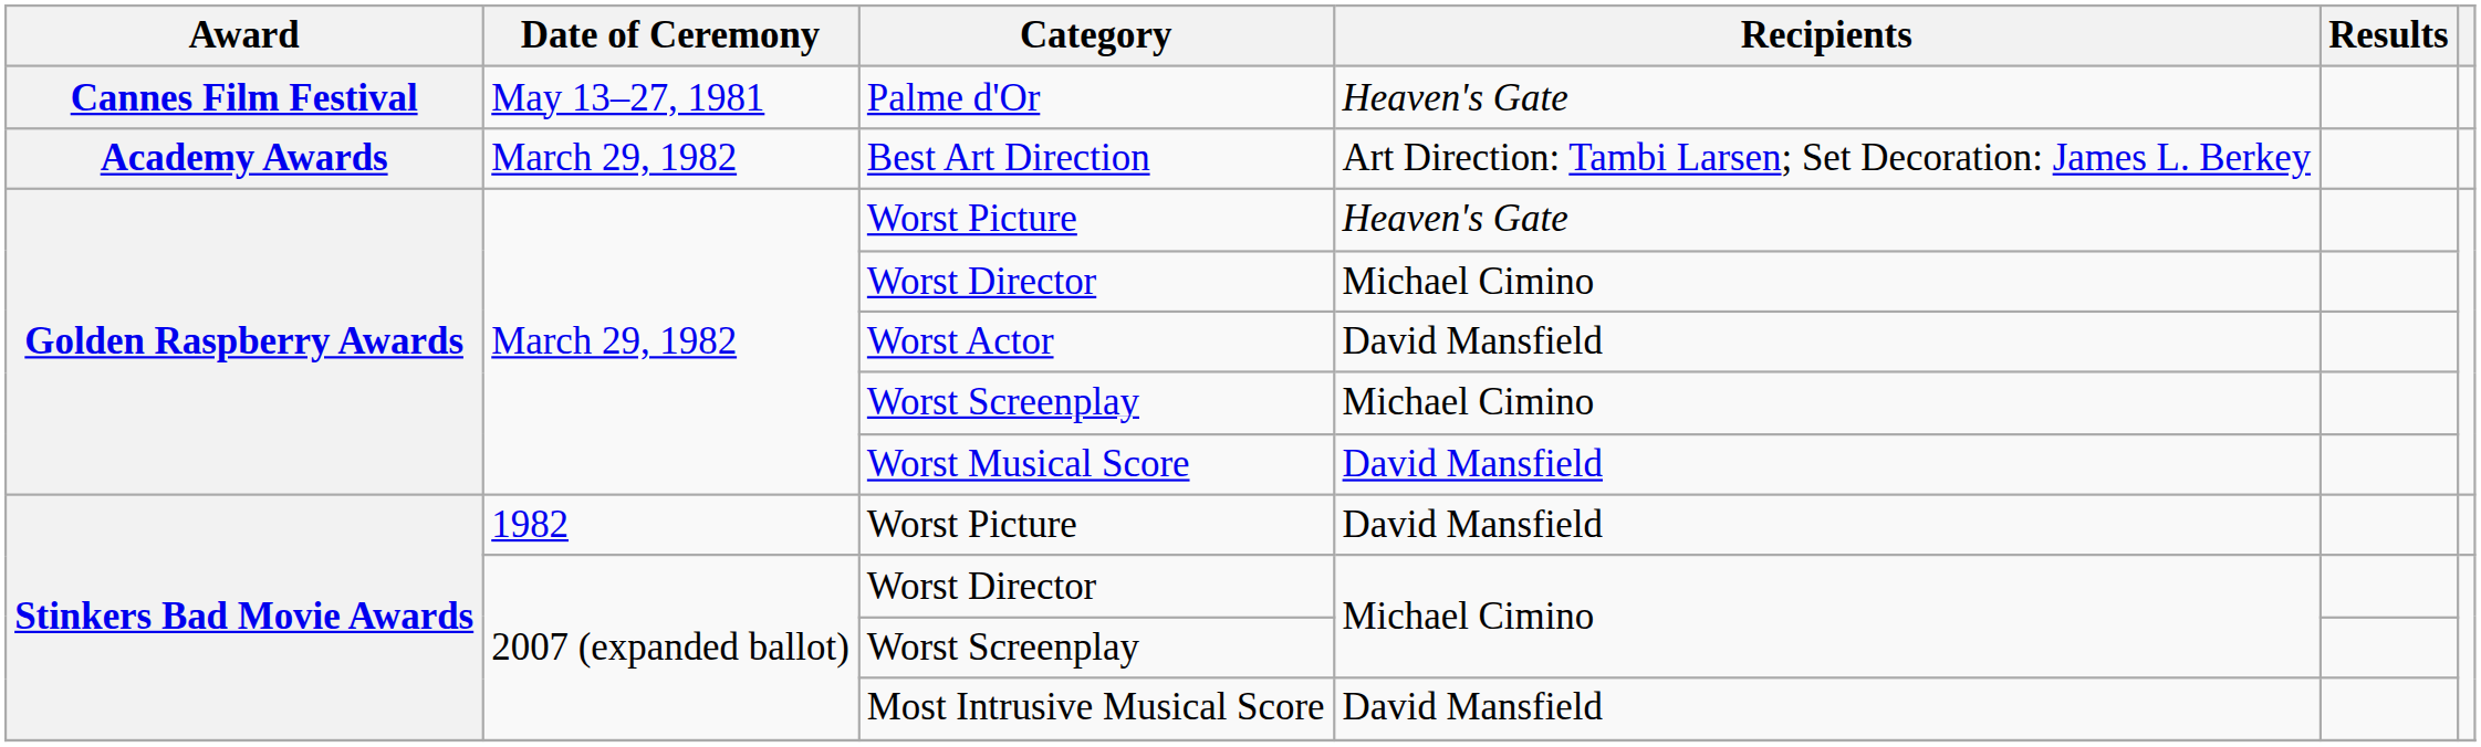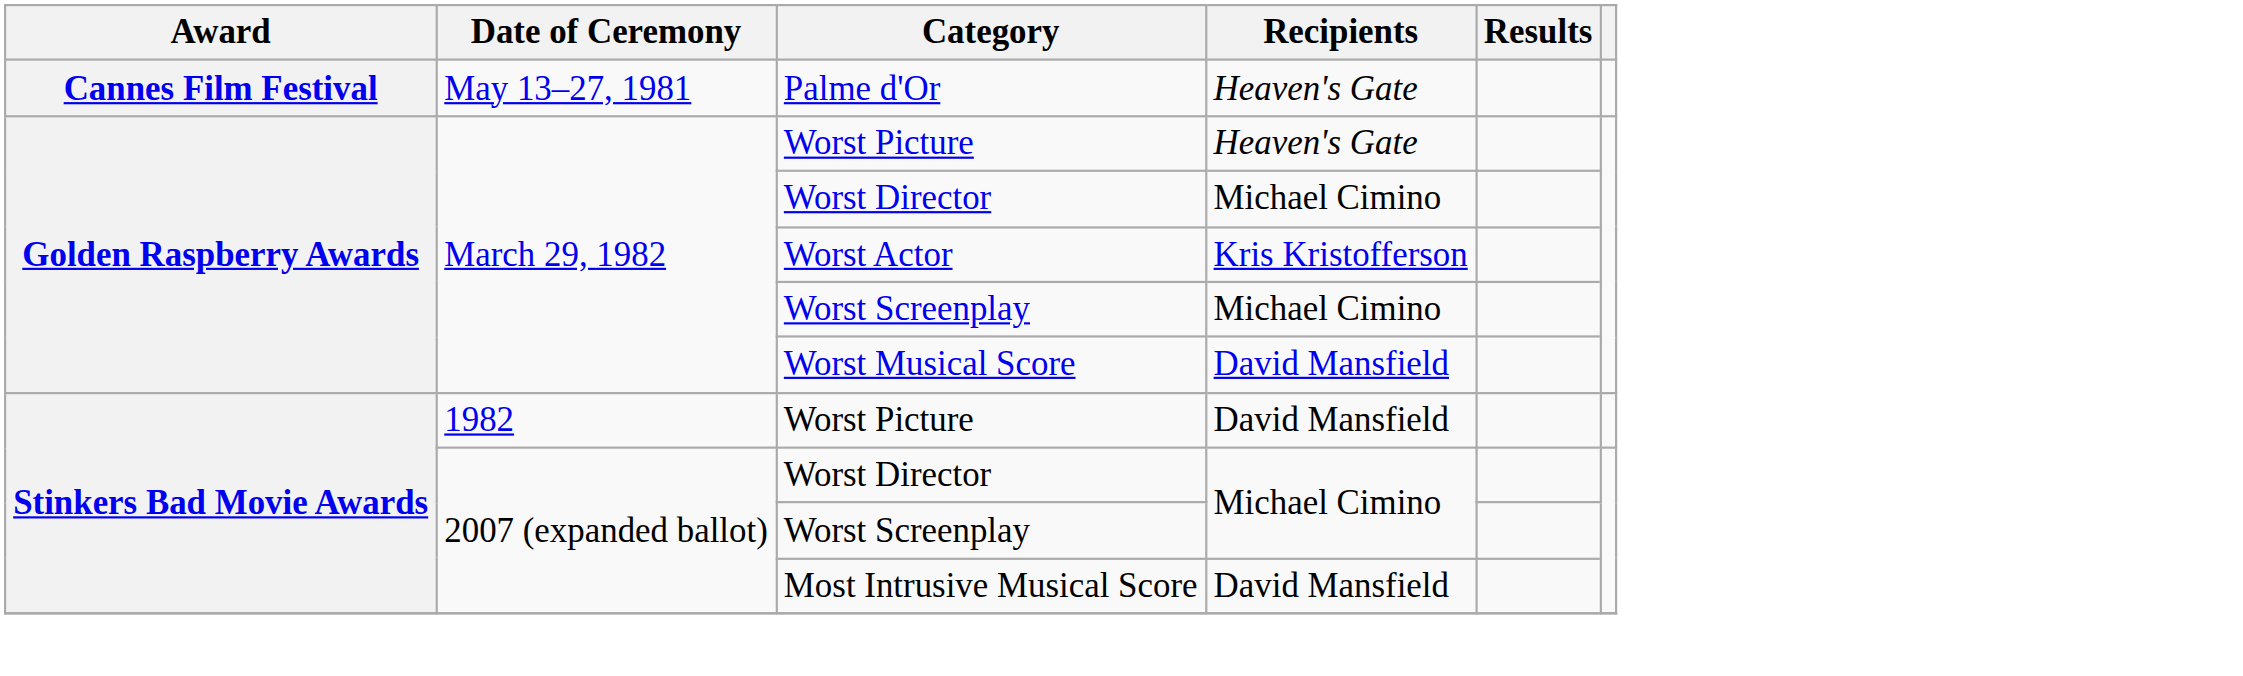- row: Academy Awards | March 29, 1982 | Best Art Direction | Art Direction: Tambi Larsen; Set Decoration: James L. Berkey
Worst Actor | Recipients: David Mansfield -> Kris Kristofferson
